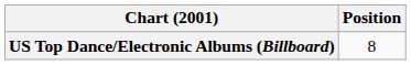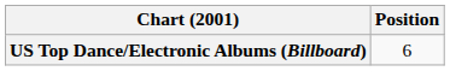US Top Dance/Electronic Albums (Billboard) | Position: 8 -> 6
